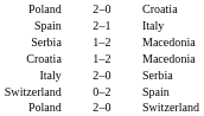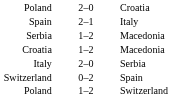Poland / Switzerland | column 2: 2–0 -> 1–2
